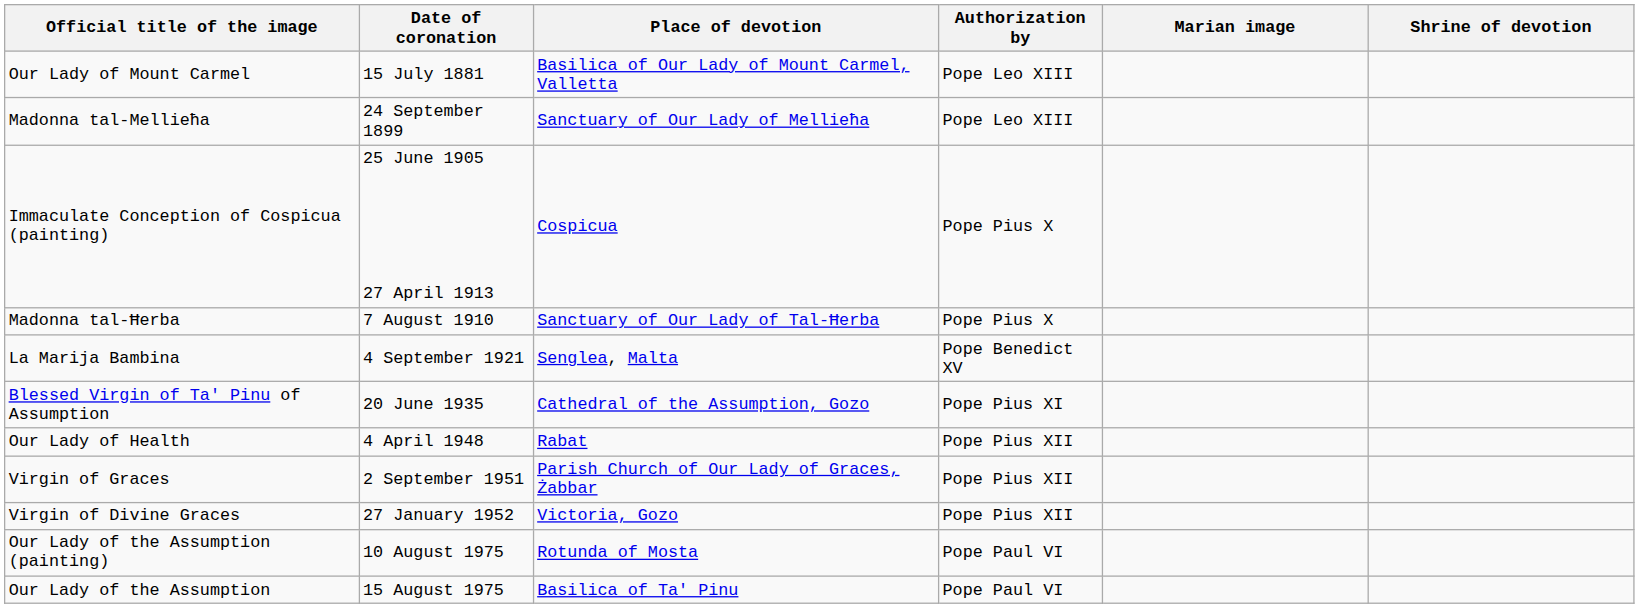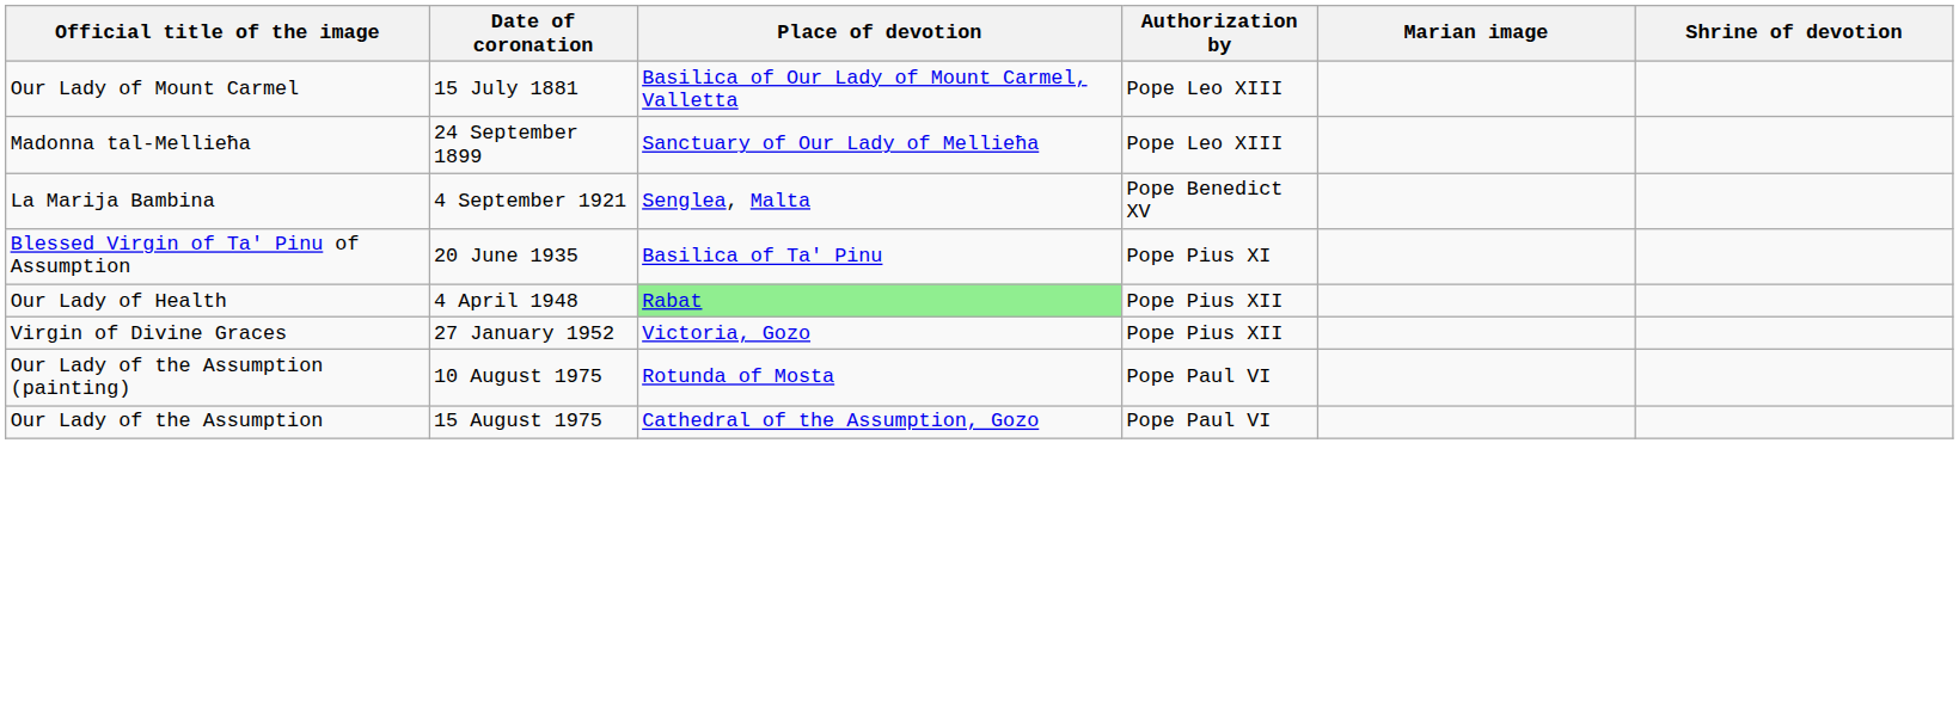- row: Immaculate Conception of Cospicua (painting) | 25 June 1905 27 April 1913 | Cospicua | Pope Pius X
- row: Madonna tal-Ħerba | 7 August 1910 | Sanctuary of Our Lady of Tal-Ħerba | Pope Pius X
Blessed Virgin of Ta' Pinu of Assumption | Place of devotion: Cathedral of the Assumption, Gozo -> Basilica of Ta' Pinu
Our Lady of Health | Place of devotion: no background -> lightgreen background
- row: Virgin of Graces | 2 September 1951 | Parish Church of Our Lady of Graces, Żabbar | Pope Pius XII
Our Lady of the Assumption | Place of devotion: Basilica of Ta' Pinu -> Cathedral of the Assumption, Gozo
